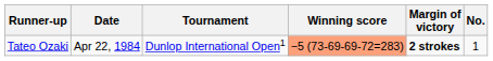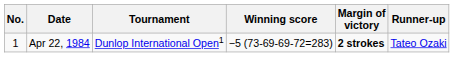columns swapped: No. <-> Runner-up
Apr 22, 1984 | Winning score: lightsalmon background -> no background
